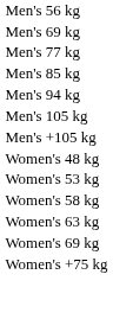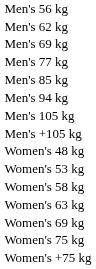+ row: Men's 62 kg
+ row: Women's 75 kg
